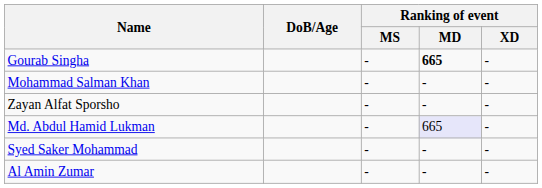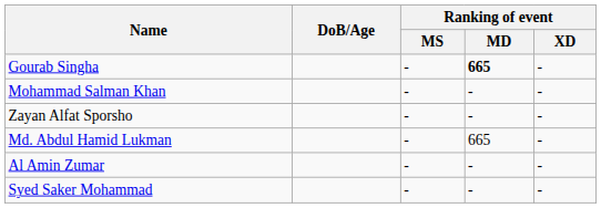Md. Abdul Hamid Lukman | Ranking of event / MD: lavender background -> no background
rows swapped: Al Amin Zumar <-> Syed Saker Mohammad
